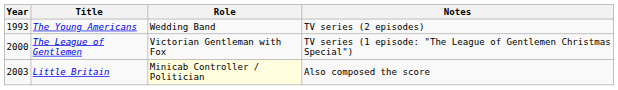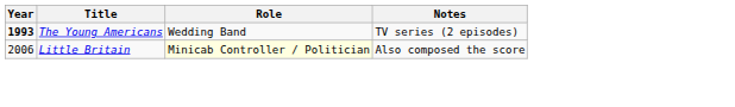The Young Americans | Year: normal -> bold
- row: 2000 | The League of Gentlemen | Victorian Gentleman with Fox | TV series (1 episode: "The League of Gentlemen Christmas Special")
Little Britain | Year: 2003 -> 2006
